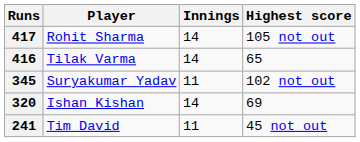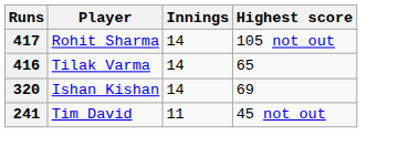- row: 345 | Suryakumar Yadav | 11 | 102 not out
